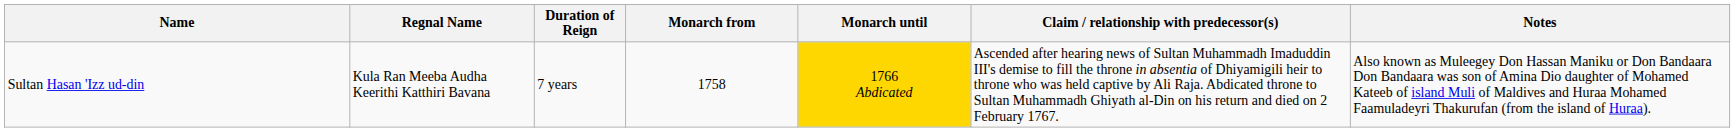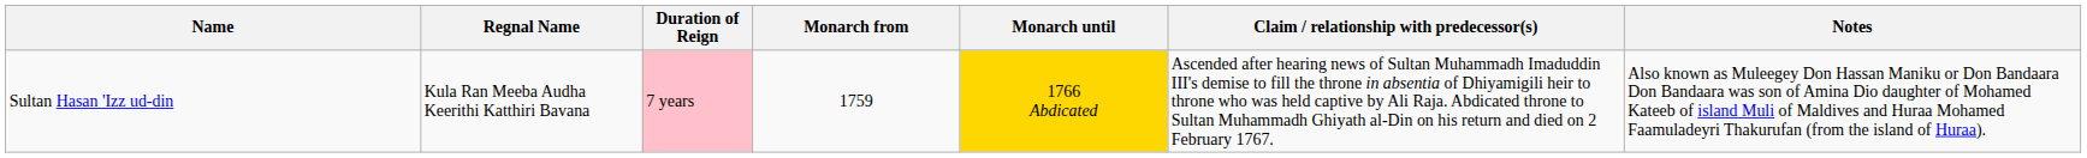Sultan Hasan 'Izz ud-din | Duration of Reign: no background -> pink background
Sultan Hasan 'Izz ud-din | Monarch from: 1758 -> 1759
